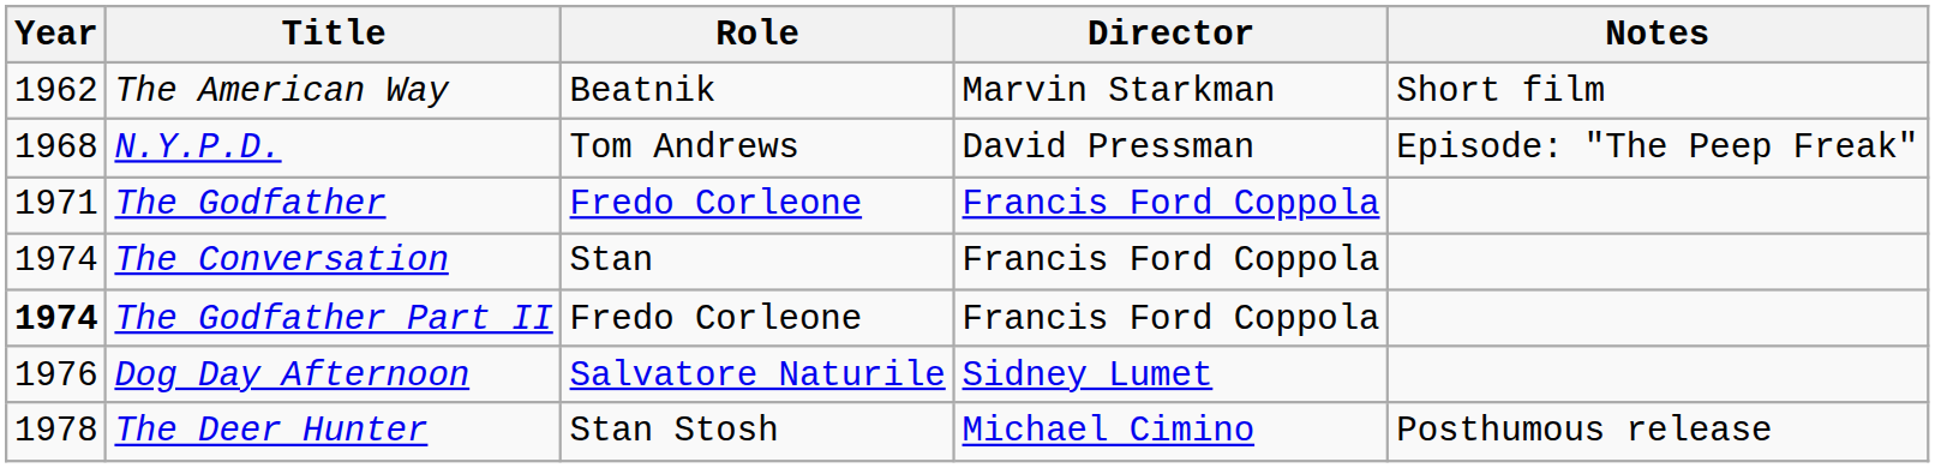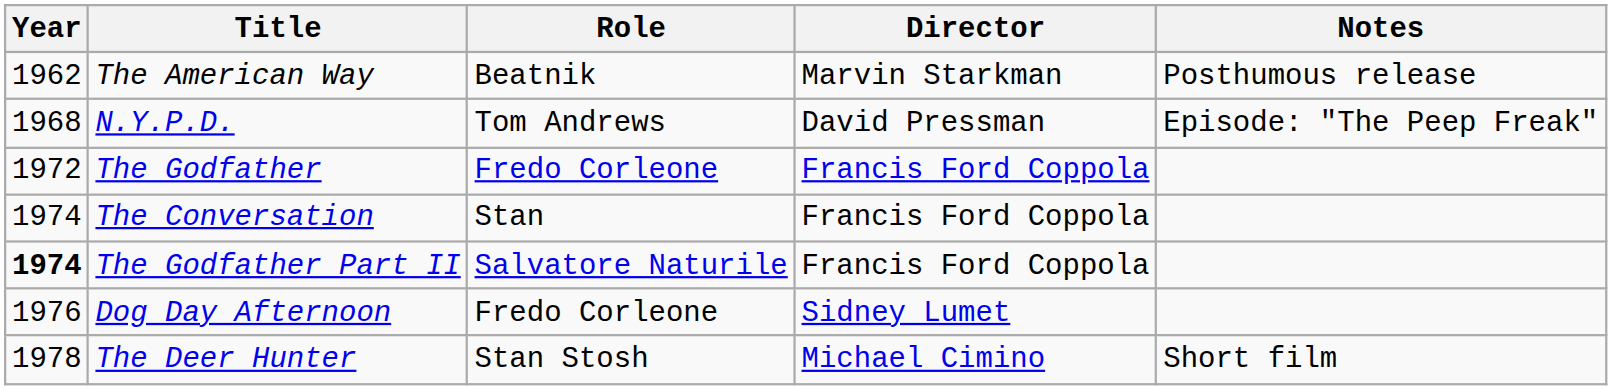The American Way | Notes: Short film -> Posthumous release
The Godfather | Year: 1971 -> 1972
The Godfather Part II | Role: Fredo Corleone -> Salvatore Naturile
Dog Day Afternoon | Role: Salvatore Naturile -> Fredo Corleone
The Deer Hunter | Notes: Posthumous release -> Short film
